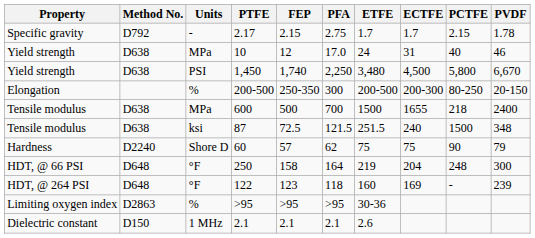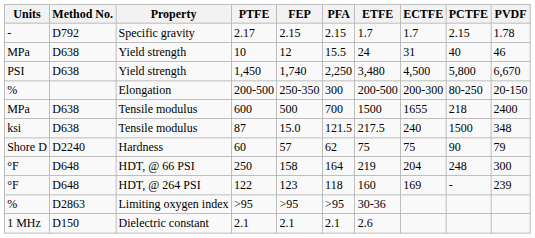columns swapped: Property <-> Units
2.17 | PFA: 2.75 -> 2.15
10 | PFA: 17.0 -> 15.5
87 | FEP: 72.5 -> 15.0
87 | ETFE: 251.5 -> 217.5
